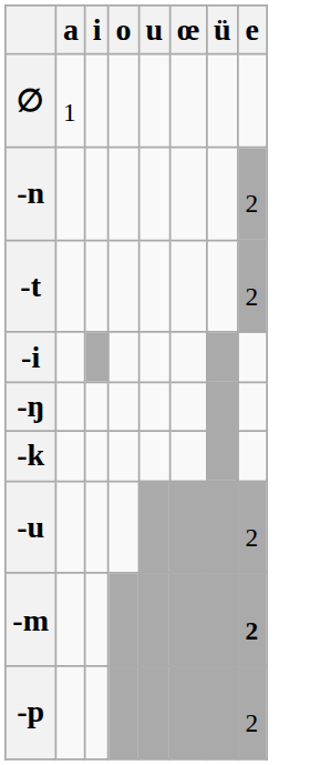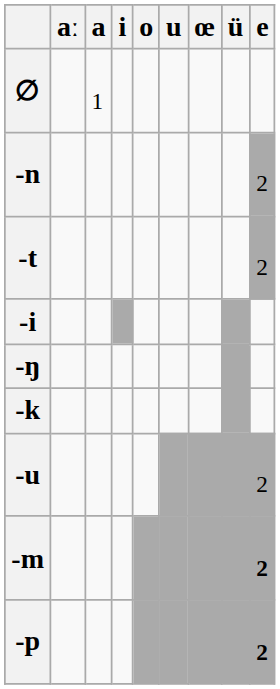+ column: aː
-p | e: normal -> bold
